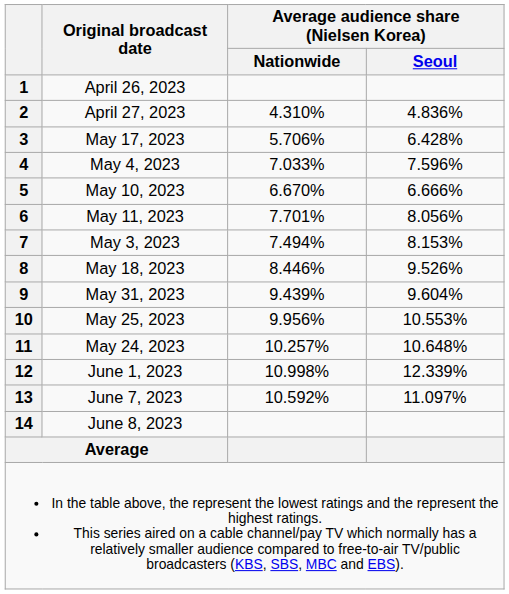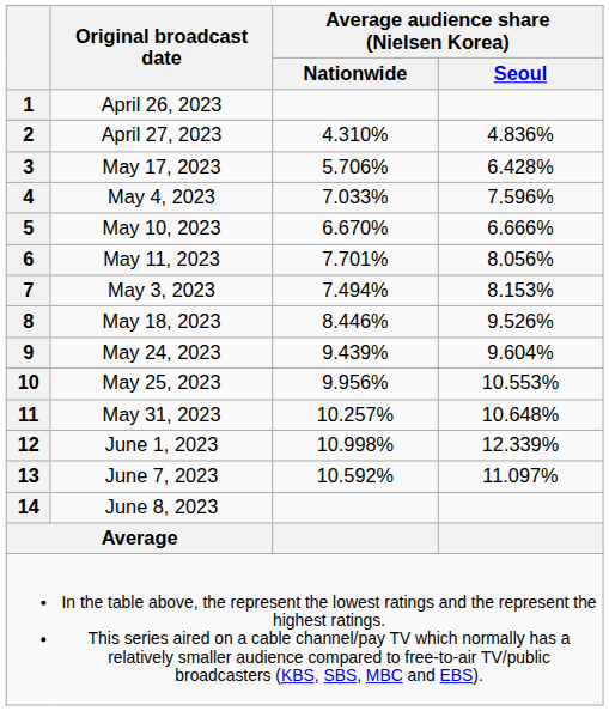9 | Original broadcast date: May 31, 2023 -> May 24, 2023
11 | Original broadcast date: May 24, 2023 -> May 31, 2023
